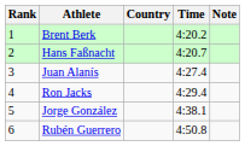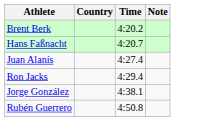- column: Rank | 1 | 2 | 3 | 4 | 5 | 6
